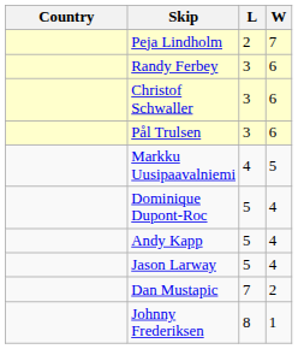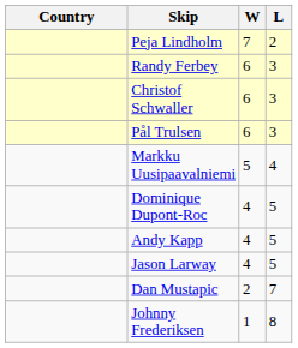columns swapped: W <-> L
